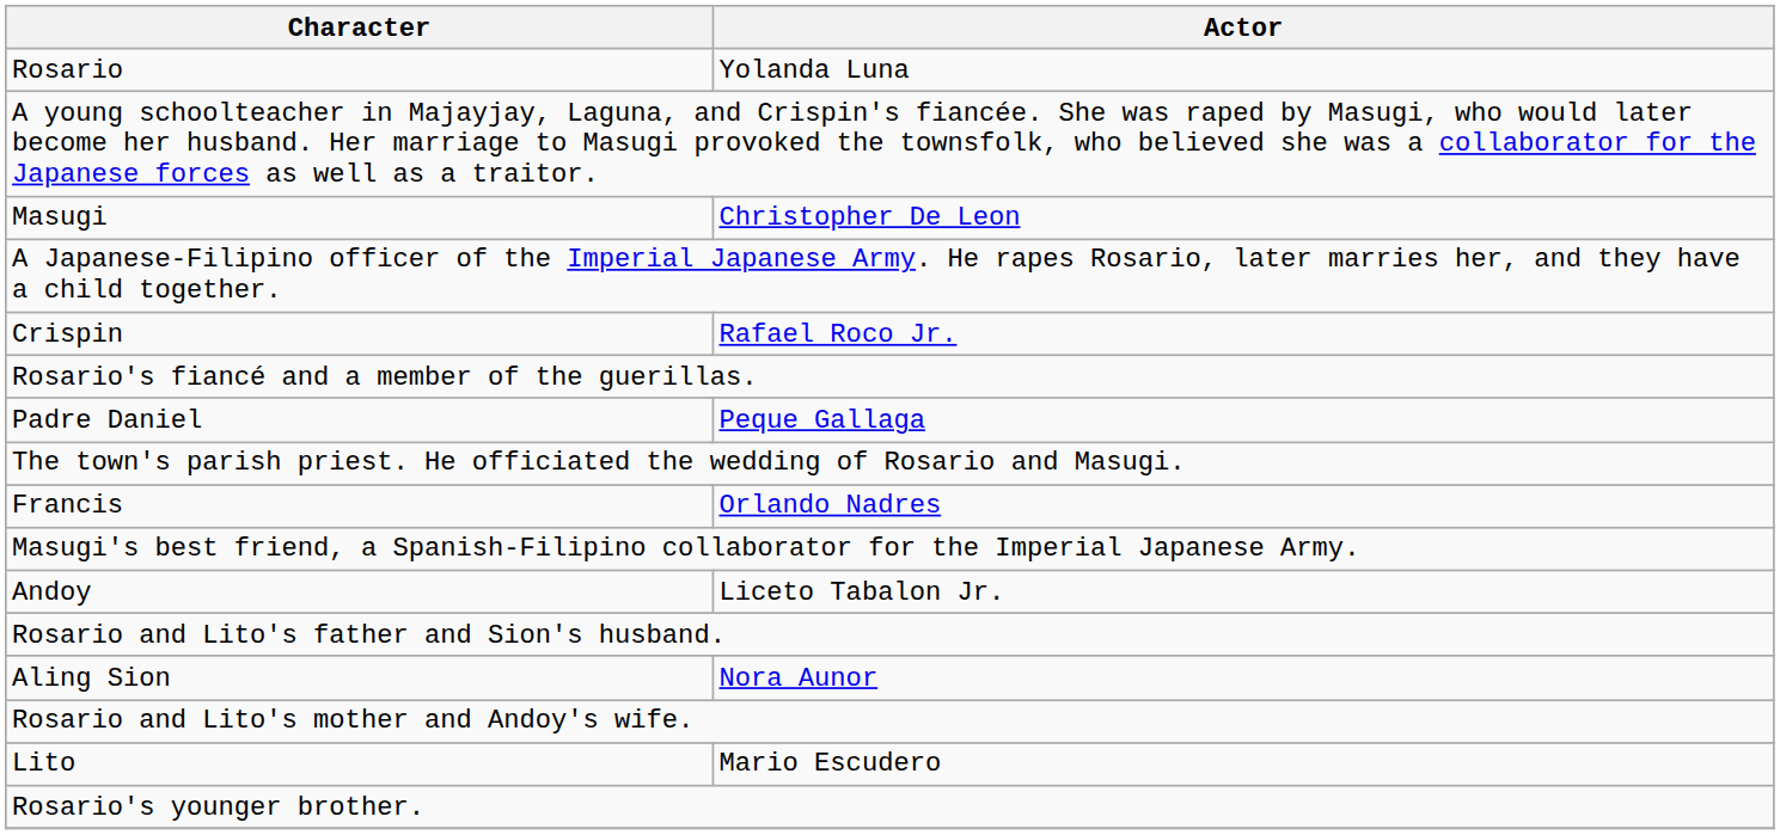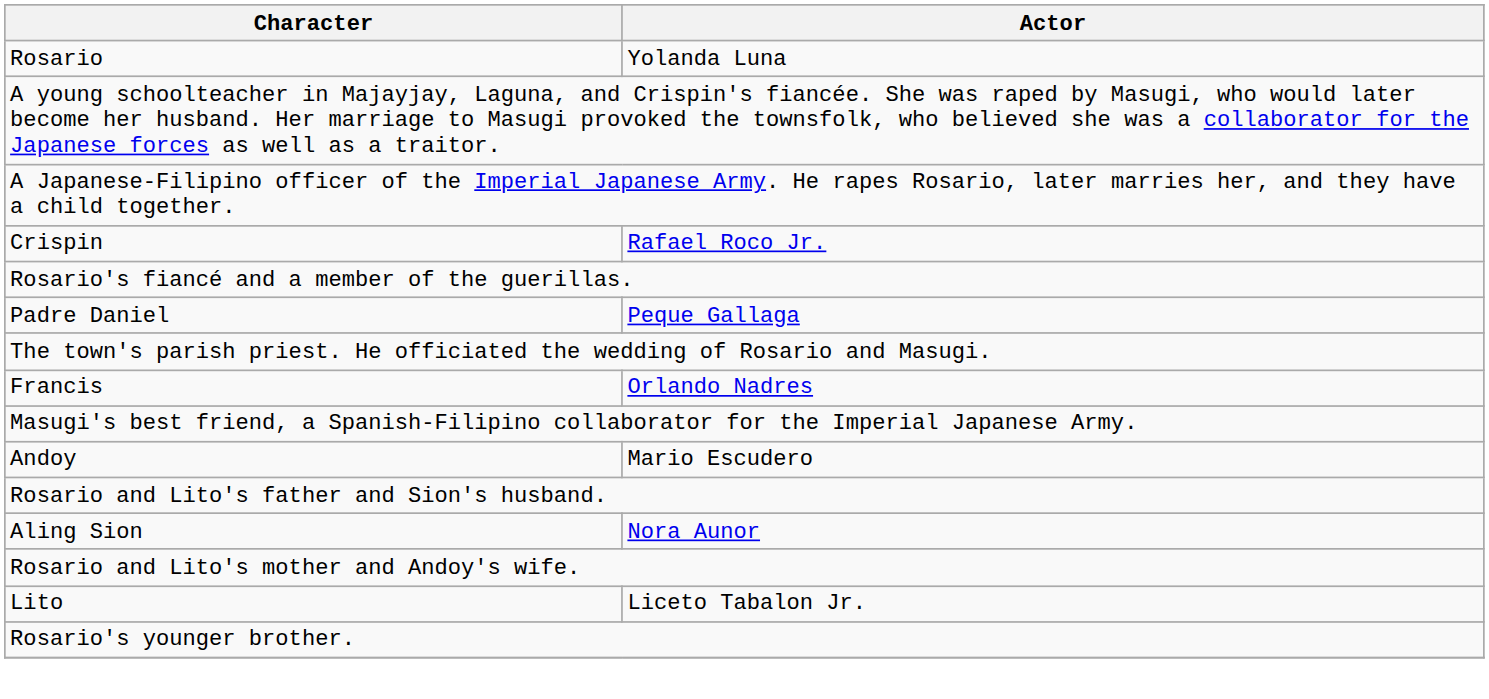- row: Masugi | Christopher De Leon
Andoy | Actor: Liceto Tabalon Jr. -> Mario Escudero
Lito | Actor: Mario Escudero -> Liceto Tabalon Jr.
